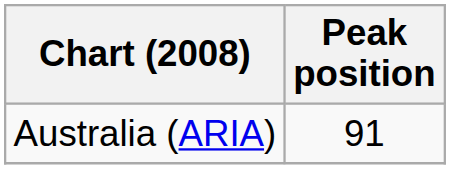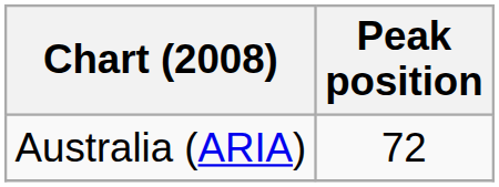Australia (ARIA) | Peak position: 91 -> 72
